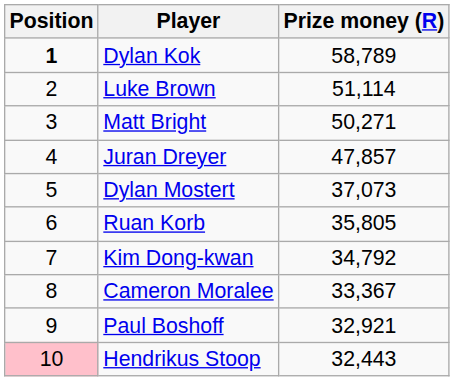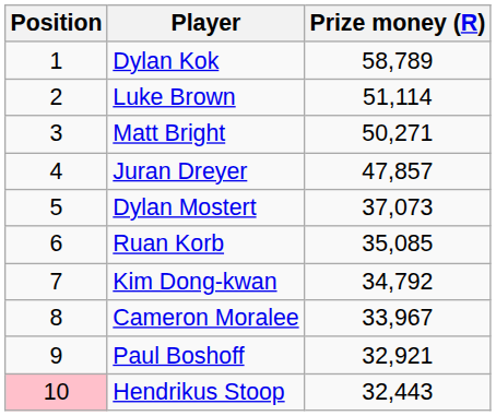Dylan Kok | Position: bold -> normal
Ruan Korb | Prize money (R): 35,805 -> 35,085
Cameron Moralee | Prize money (R): 33,367 -> 33,967
